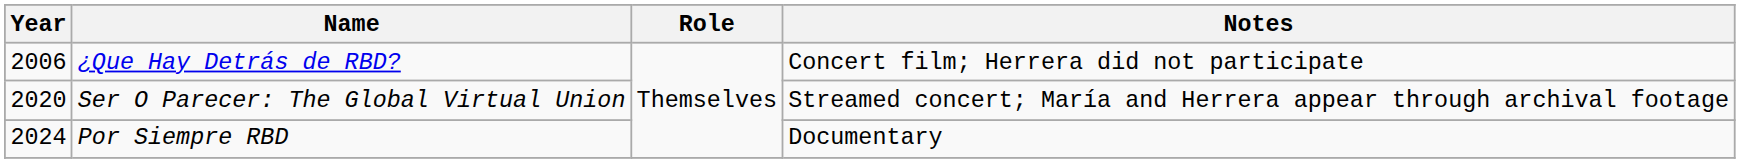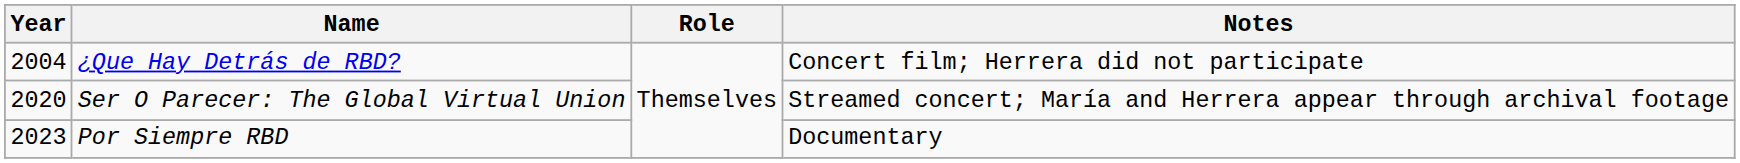¿Que Hay Detrás de RBD? | Year: 2006 -> 2004
Por Siempre RBD | Year: 2024 -> 2023
